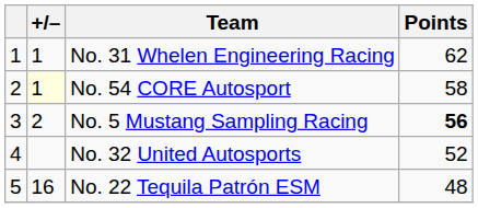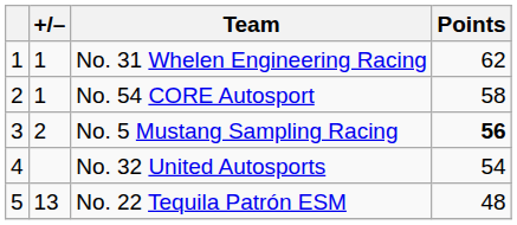No. 54 CORE Autosport | +/–: lightyellow background -> no background
No. 32 United Autosports | Points: 52 -> 54
No. 22 Tequila Patrón ESM | +/–: 16 -> 13
